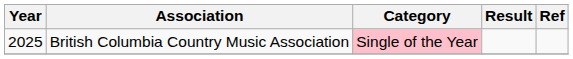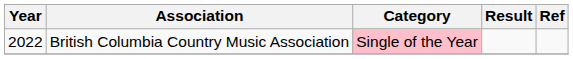British Columbia Country Music Association | Year: 2025 -> 2022
